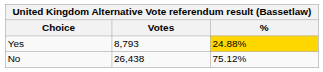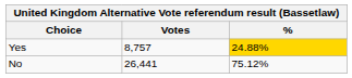Yes | Votes: 8,793 -> 8,757
No | Votes: 26,438 -> 26,441
